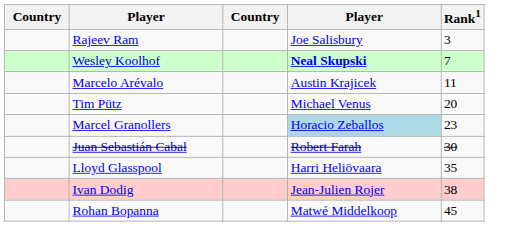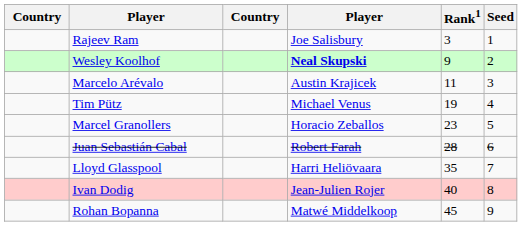+ column: Seed | 1 | 2 | 3 | 4 | 5 | 6 | 7 | 8 | 9
Wesley Koolhof | Rank1: 7 -> 9
Tim Pütz | Rank1: 20 -> 19
Marcel Granollers | column 4: lightblue background -> no background
Juan Sebastián Cabal | Rank1: 30 -> 28
Ivan Dodig | Rank1: 38 -> 40
